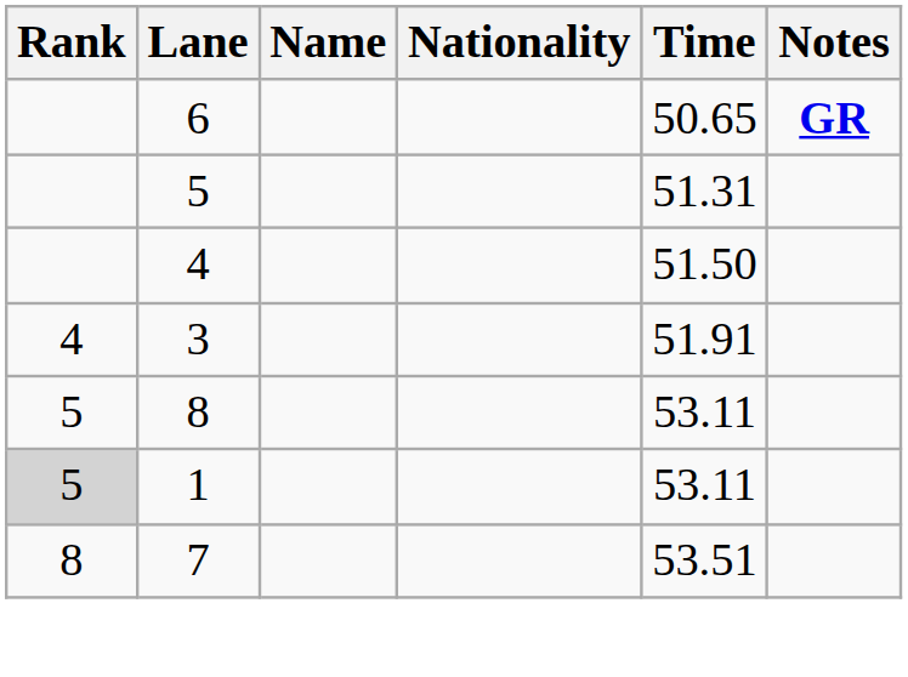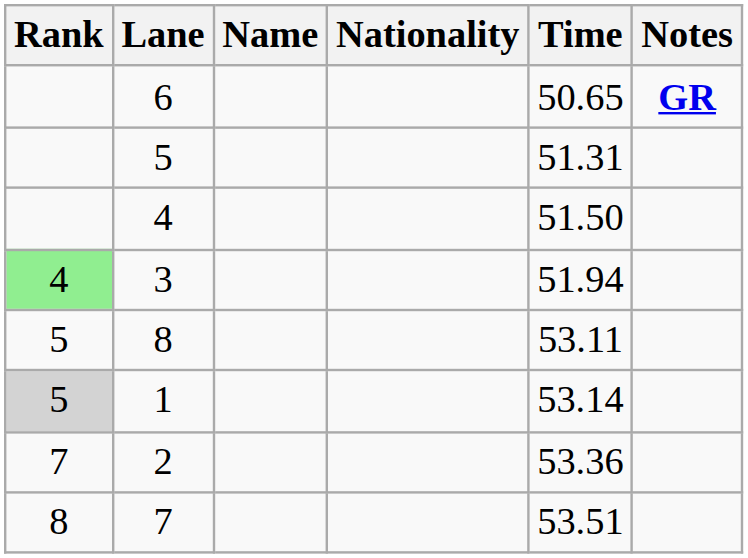3 | Rank: no background -> lightgreen background
3 | Time: 51.91 -> 51.94
1 | Time: 53.11 -> 53.14
+ row: 7 | 2 | 53.36
